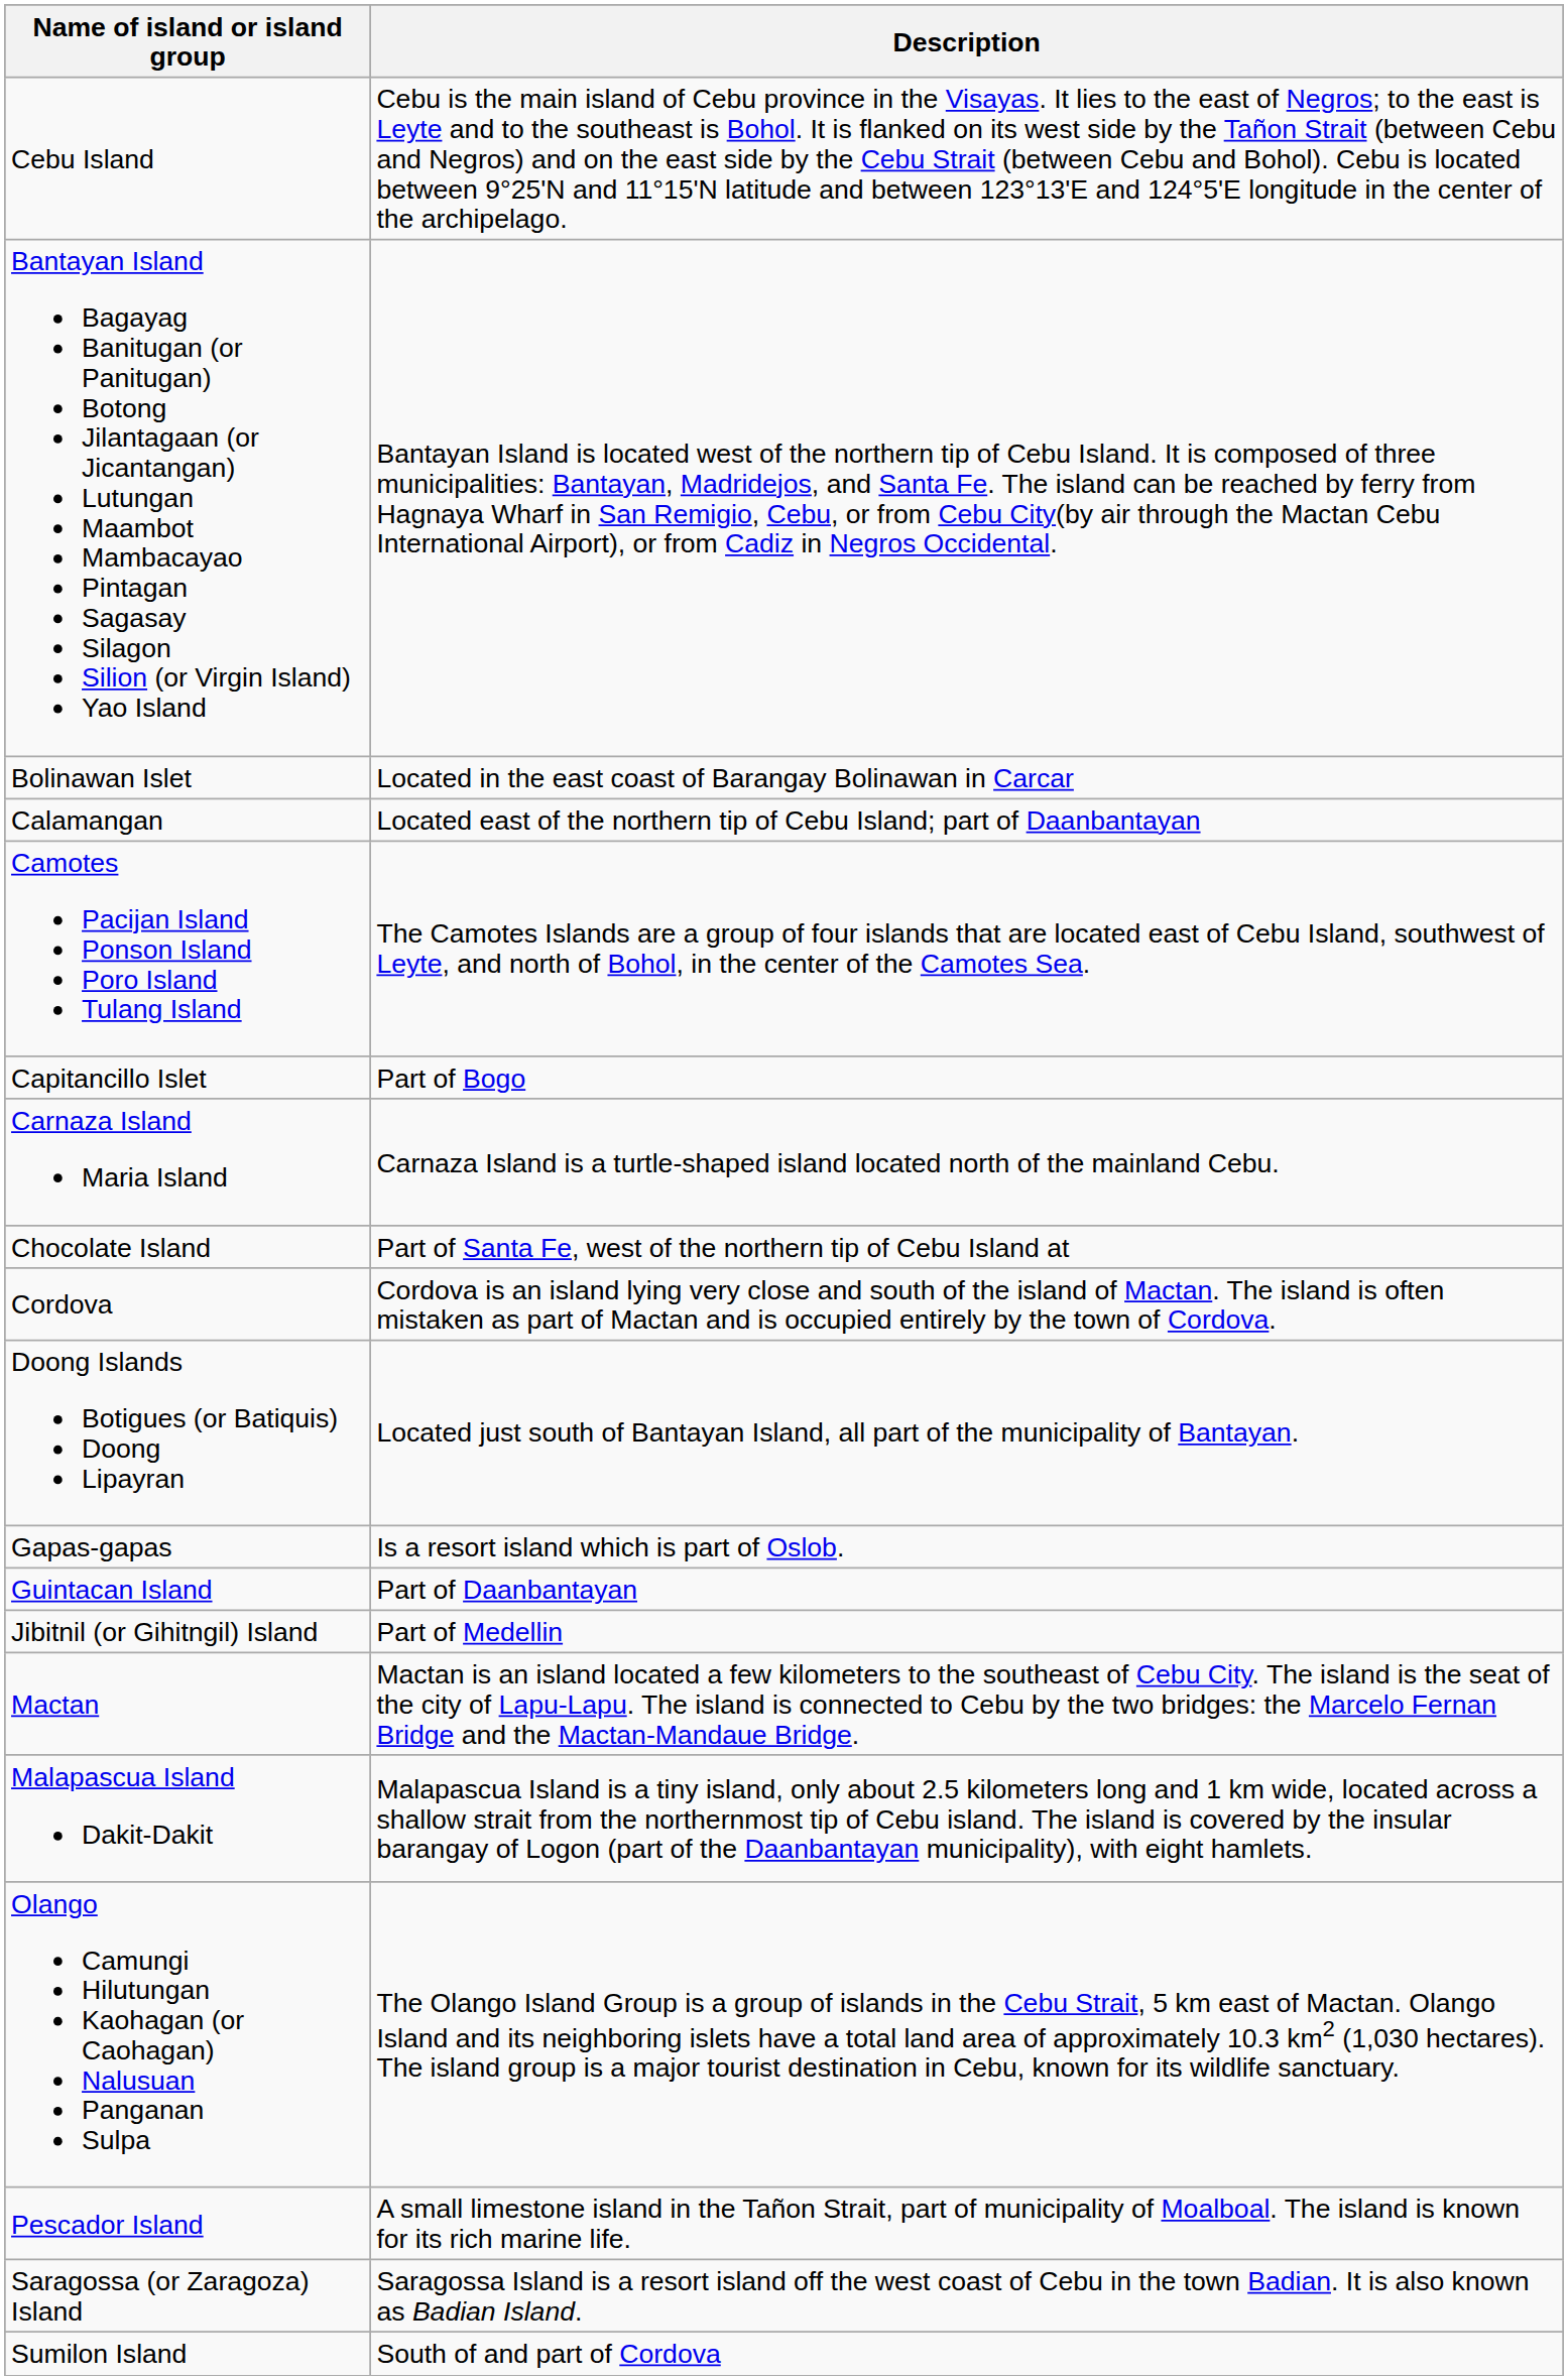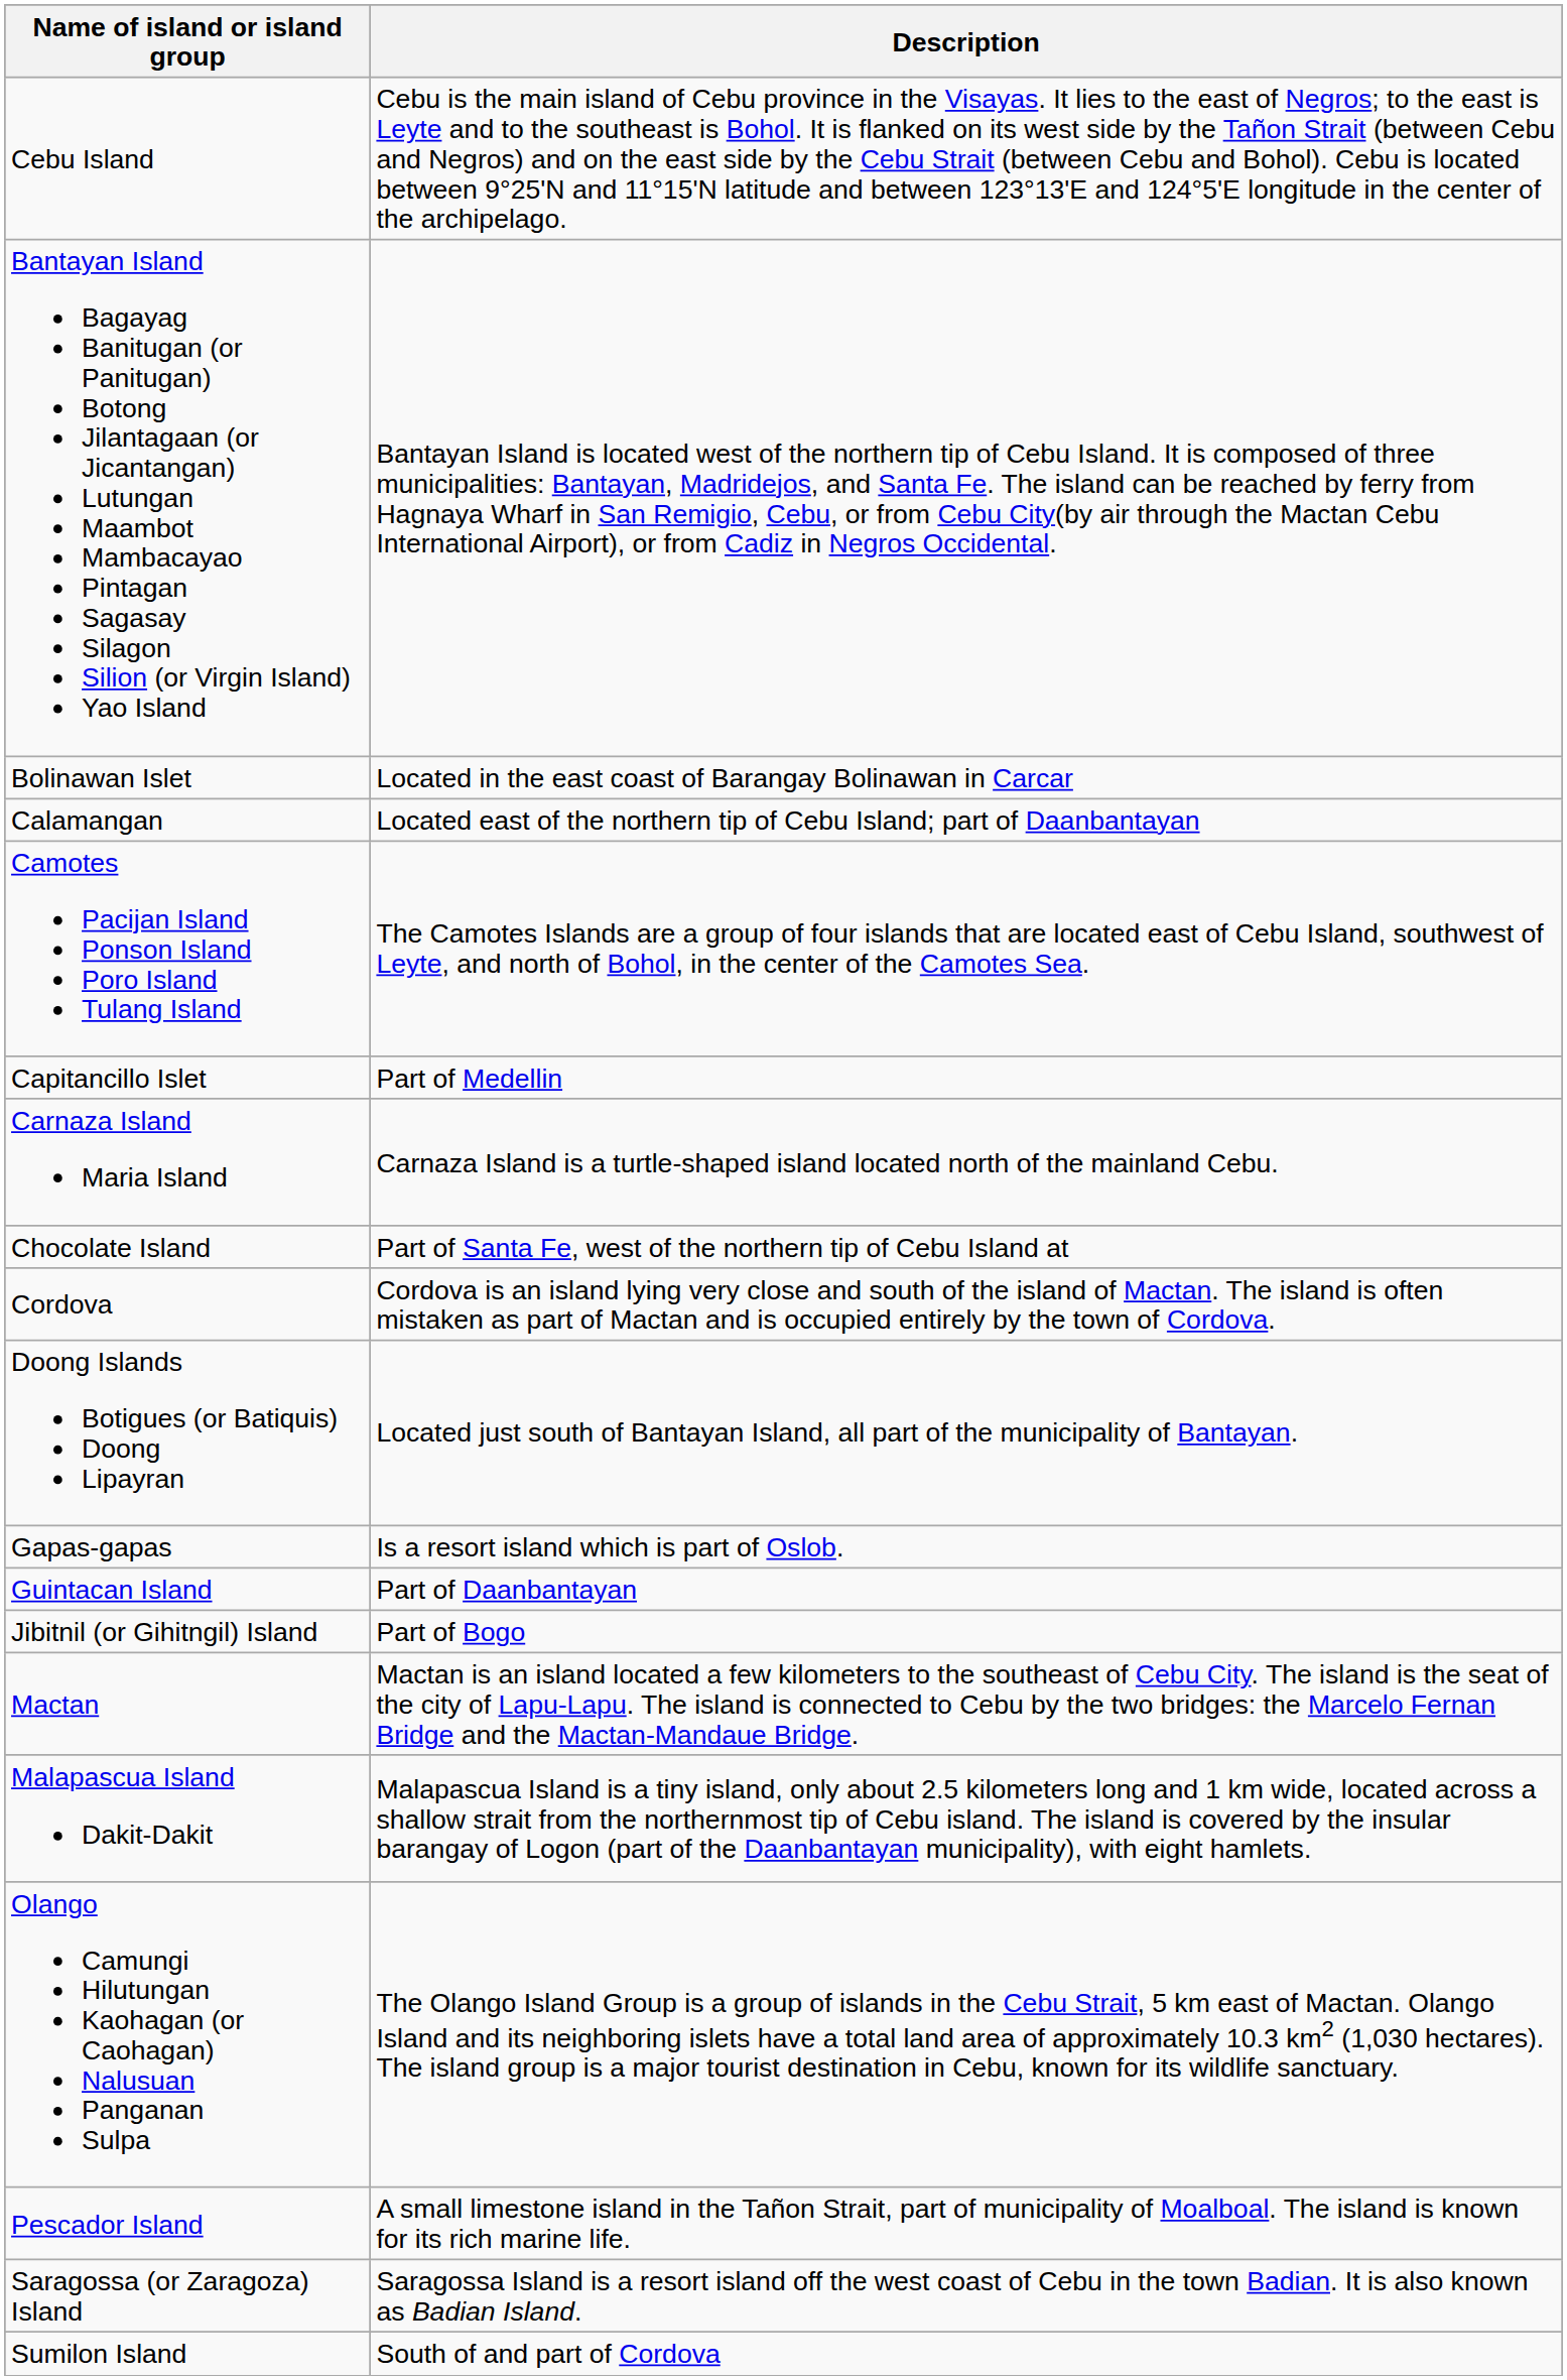Capitancillo Islet | Description: Part of Bogo -> Part of Medellin
Jibitnil (or Gihitngil) Island | Description: Part of Medellin -> Part of Bogo
